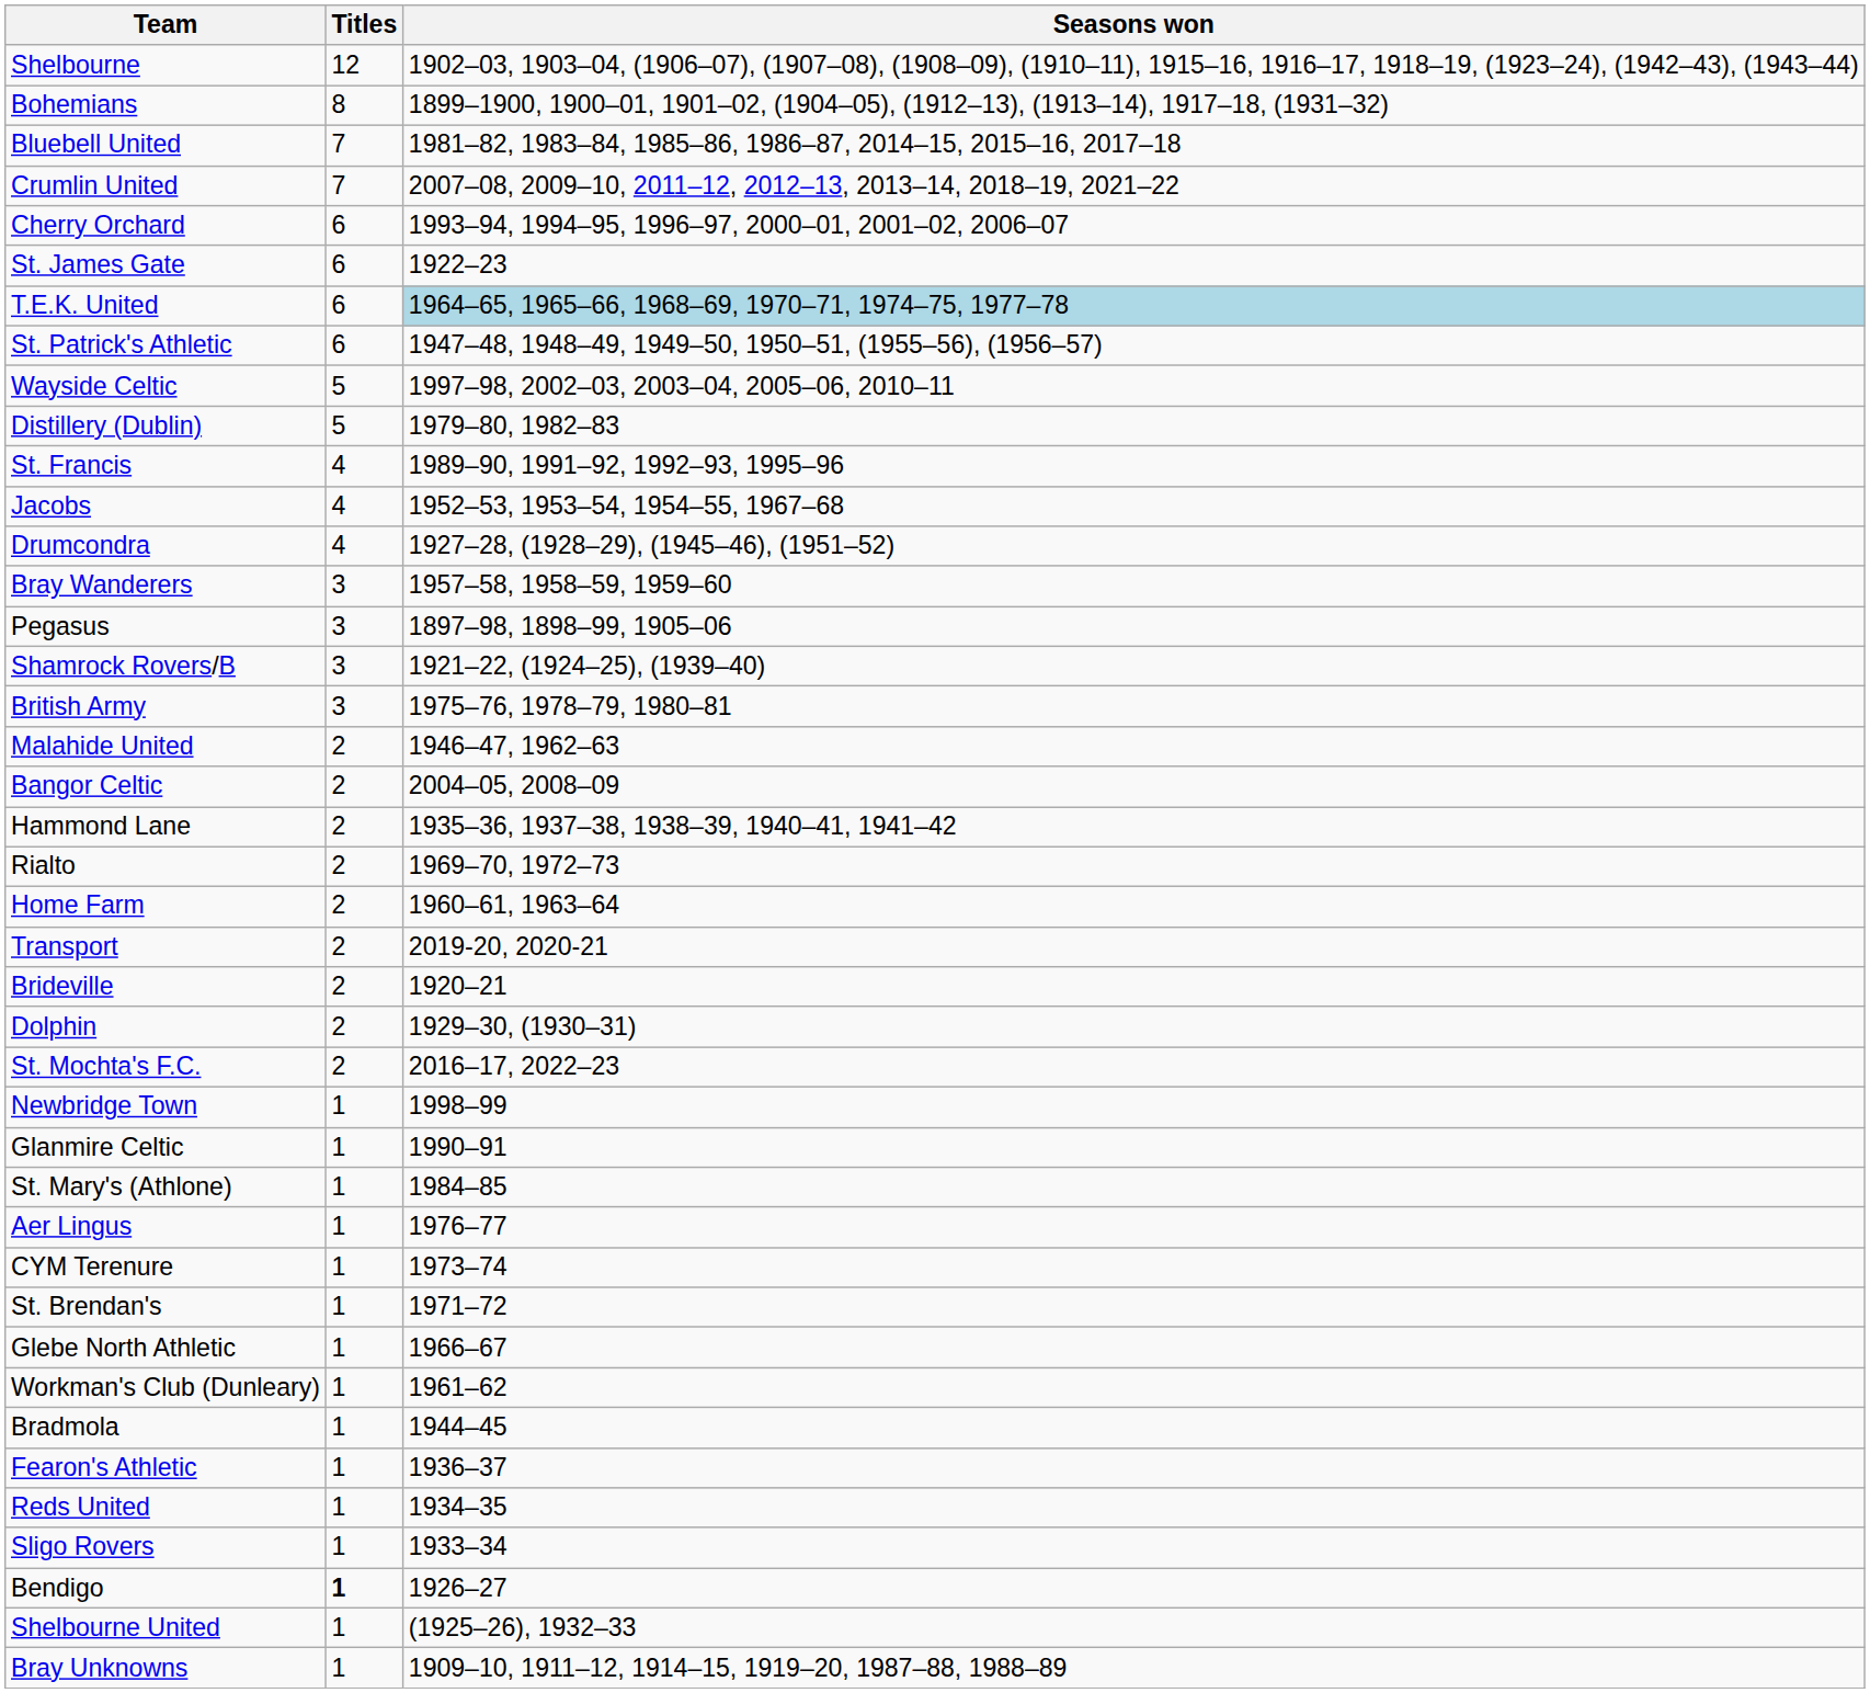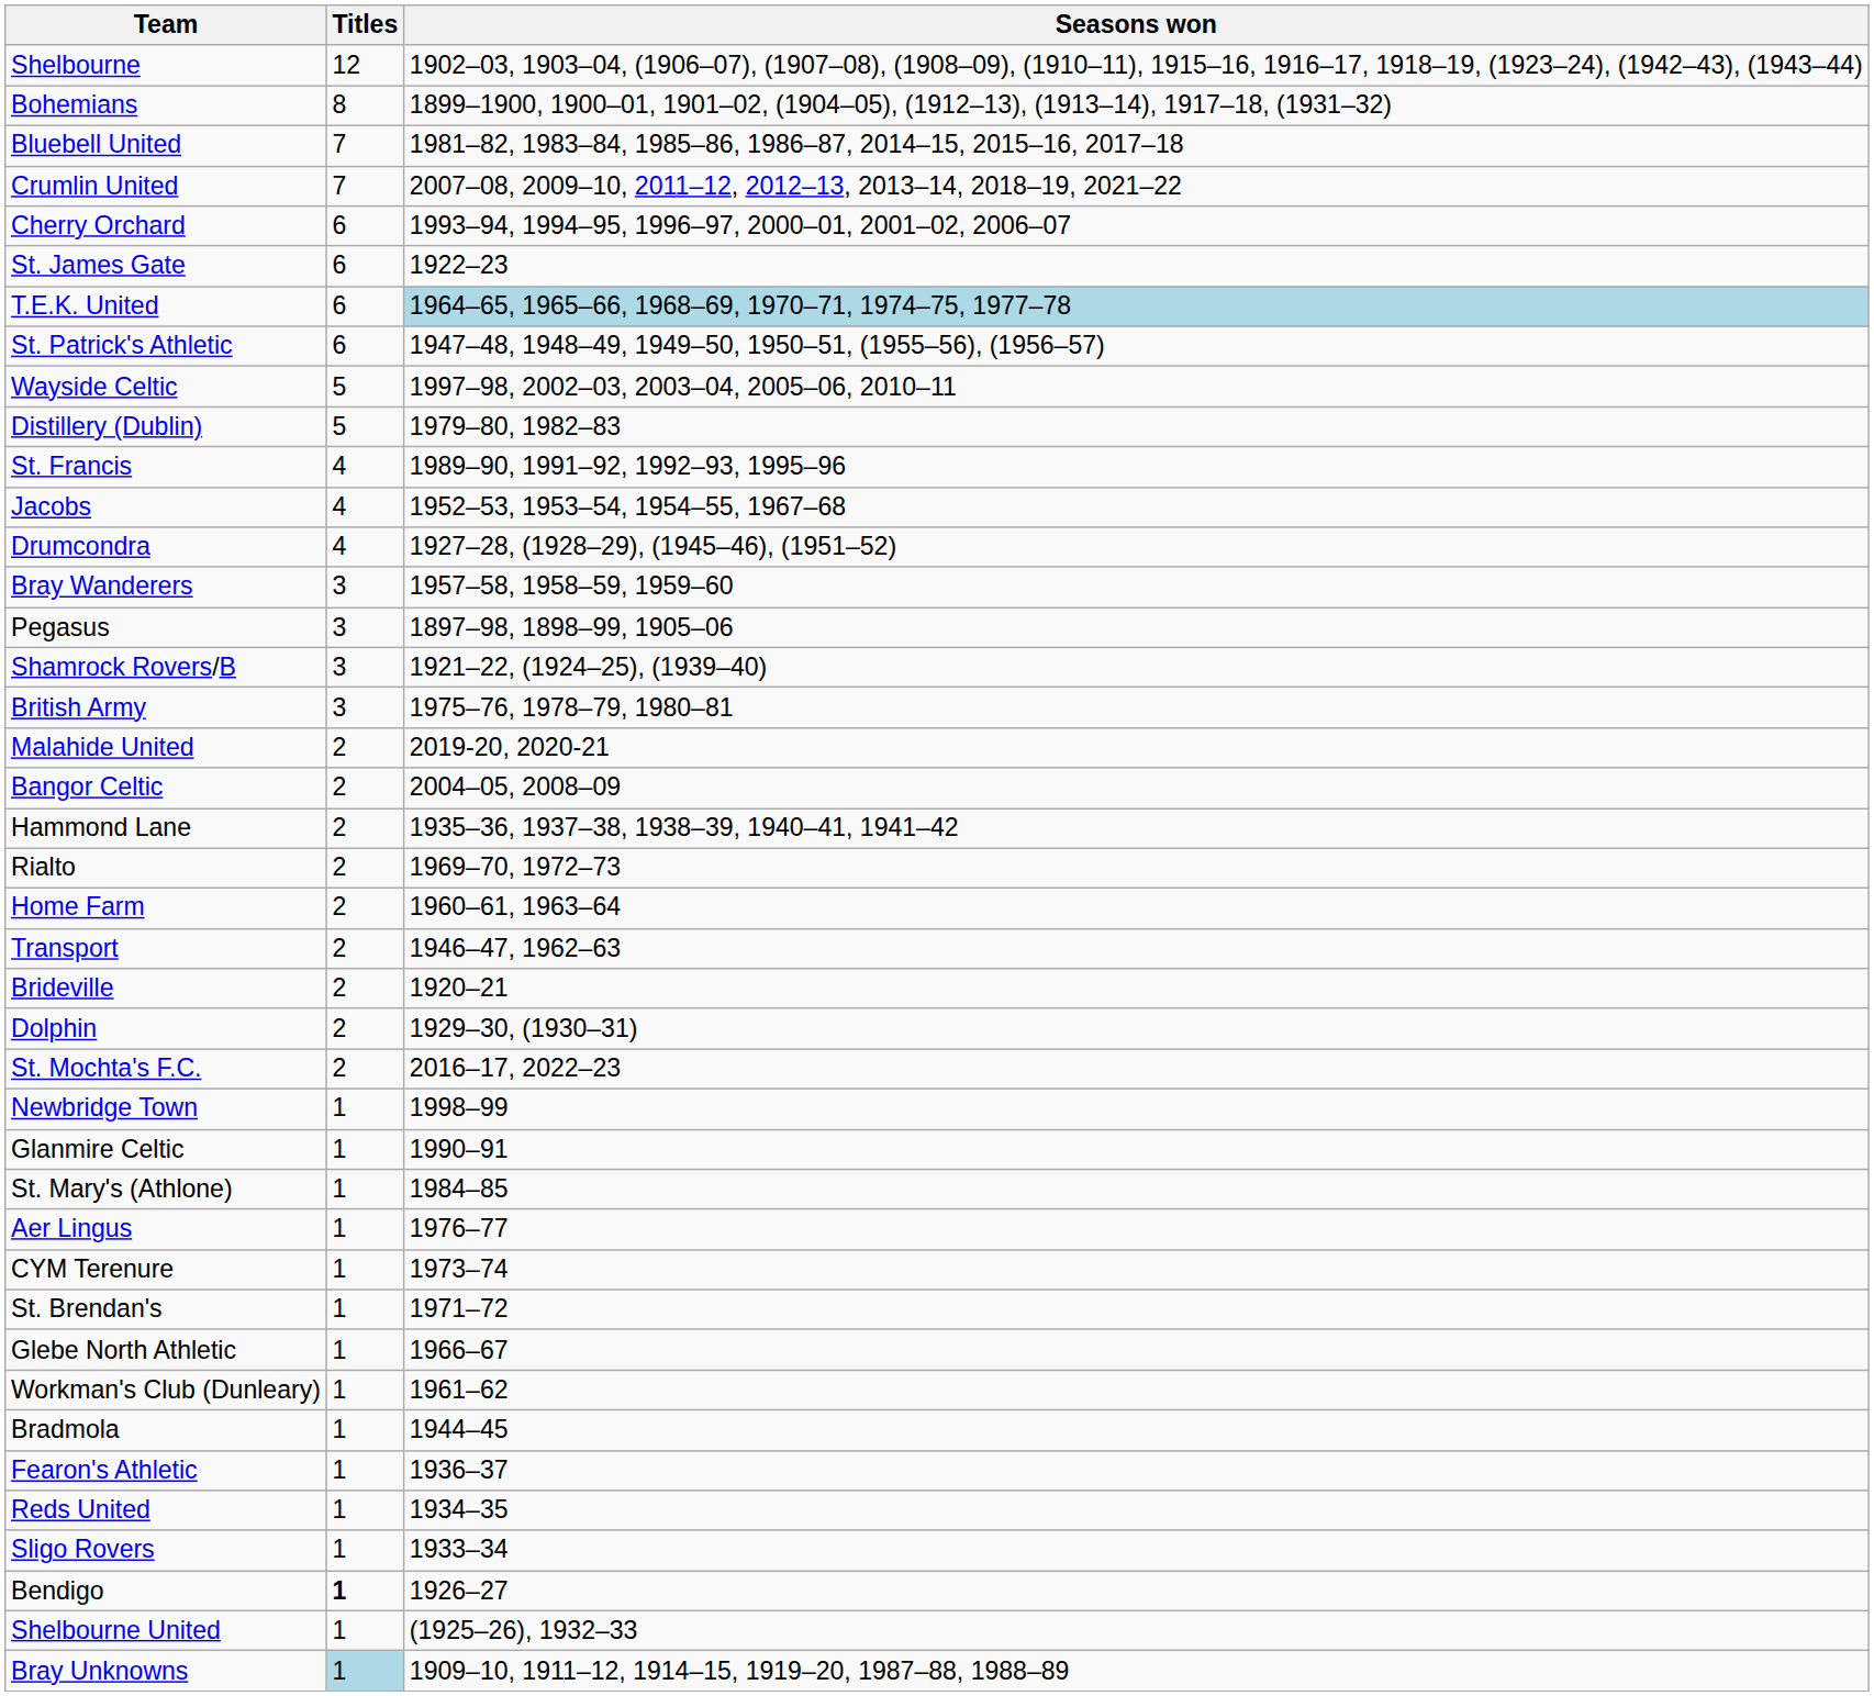Malahide United | Seasons won: 1946–47, 1962–63 -> 2019-20, 2020-21
Transport | Seasons won: 2019-20, 2020-21 -> 1946–47, 1962–63
Bray Unknowns | Titles: no background -> lightblue background
